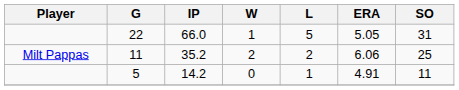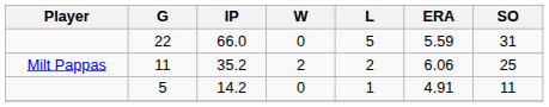22 | W: 1 -> 0
22 | ERA: 5.05 -> 5.59
